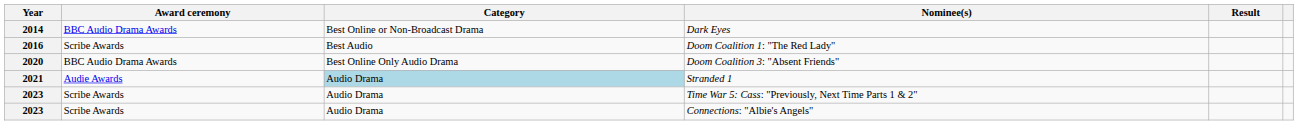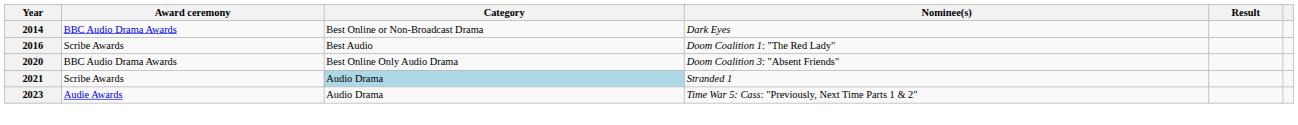Stranded 1 | Award ceremony: Audie Awards -> Scribe Awards
Time War 5: Cass: "Previously, Next Time Parts 1 & 2" | Award ceremony: Scribe Awards -> Audie Awards
- row: 2023 | Scribe Awards | Audio Drama | Connections: "Albie's Angels"
